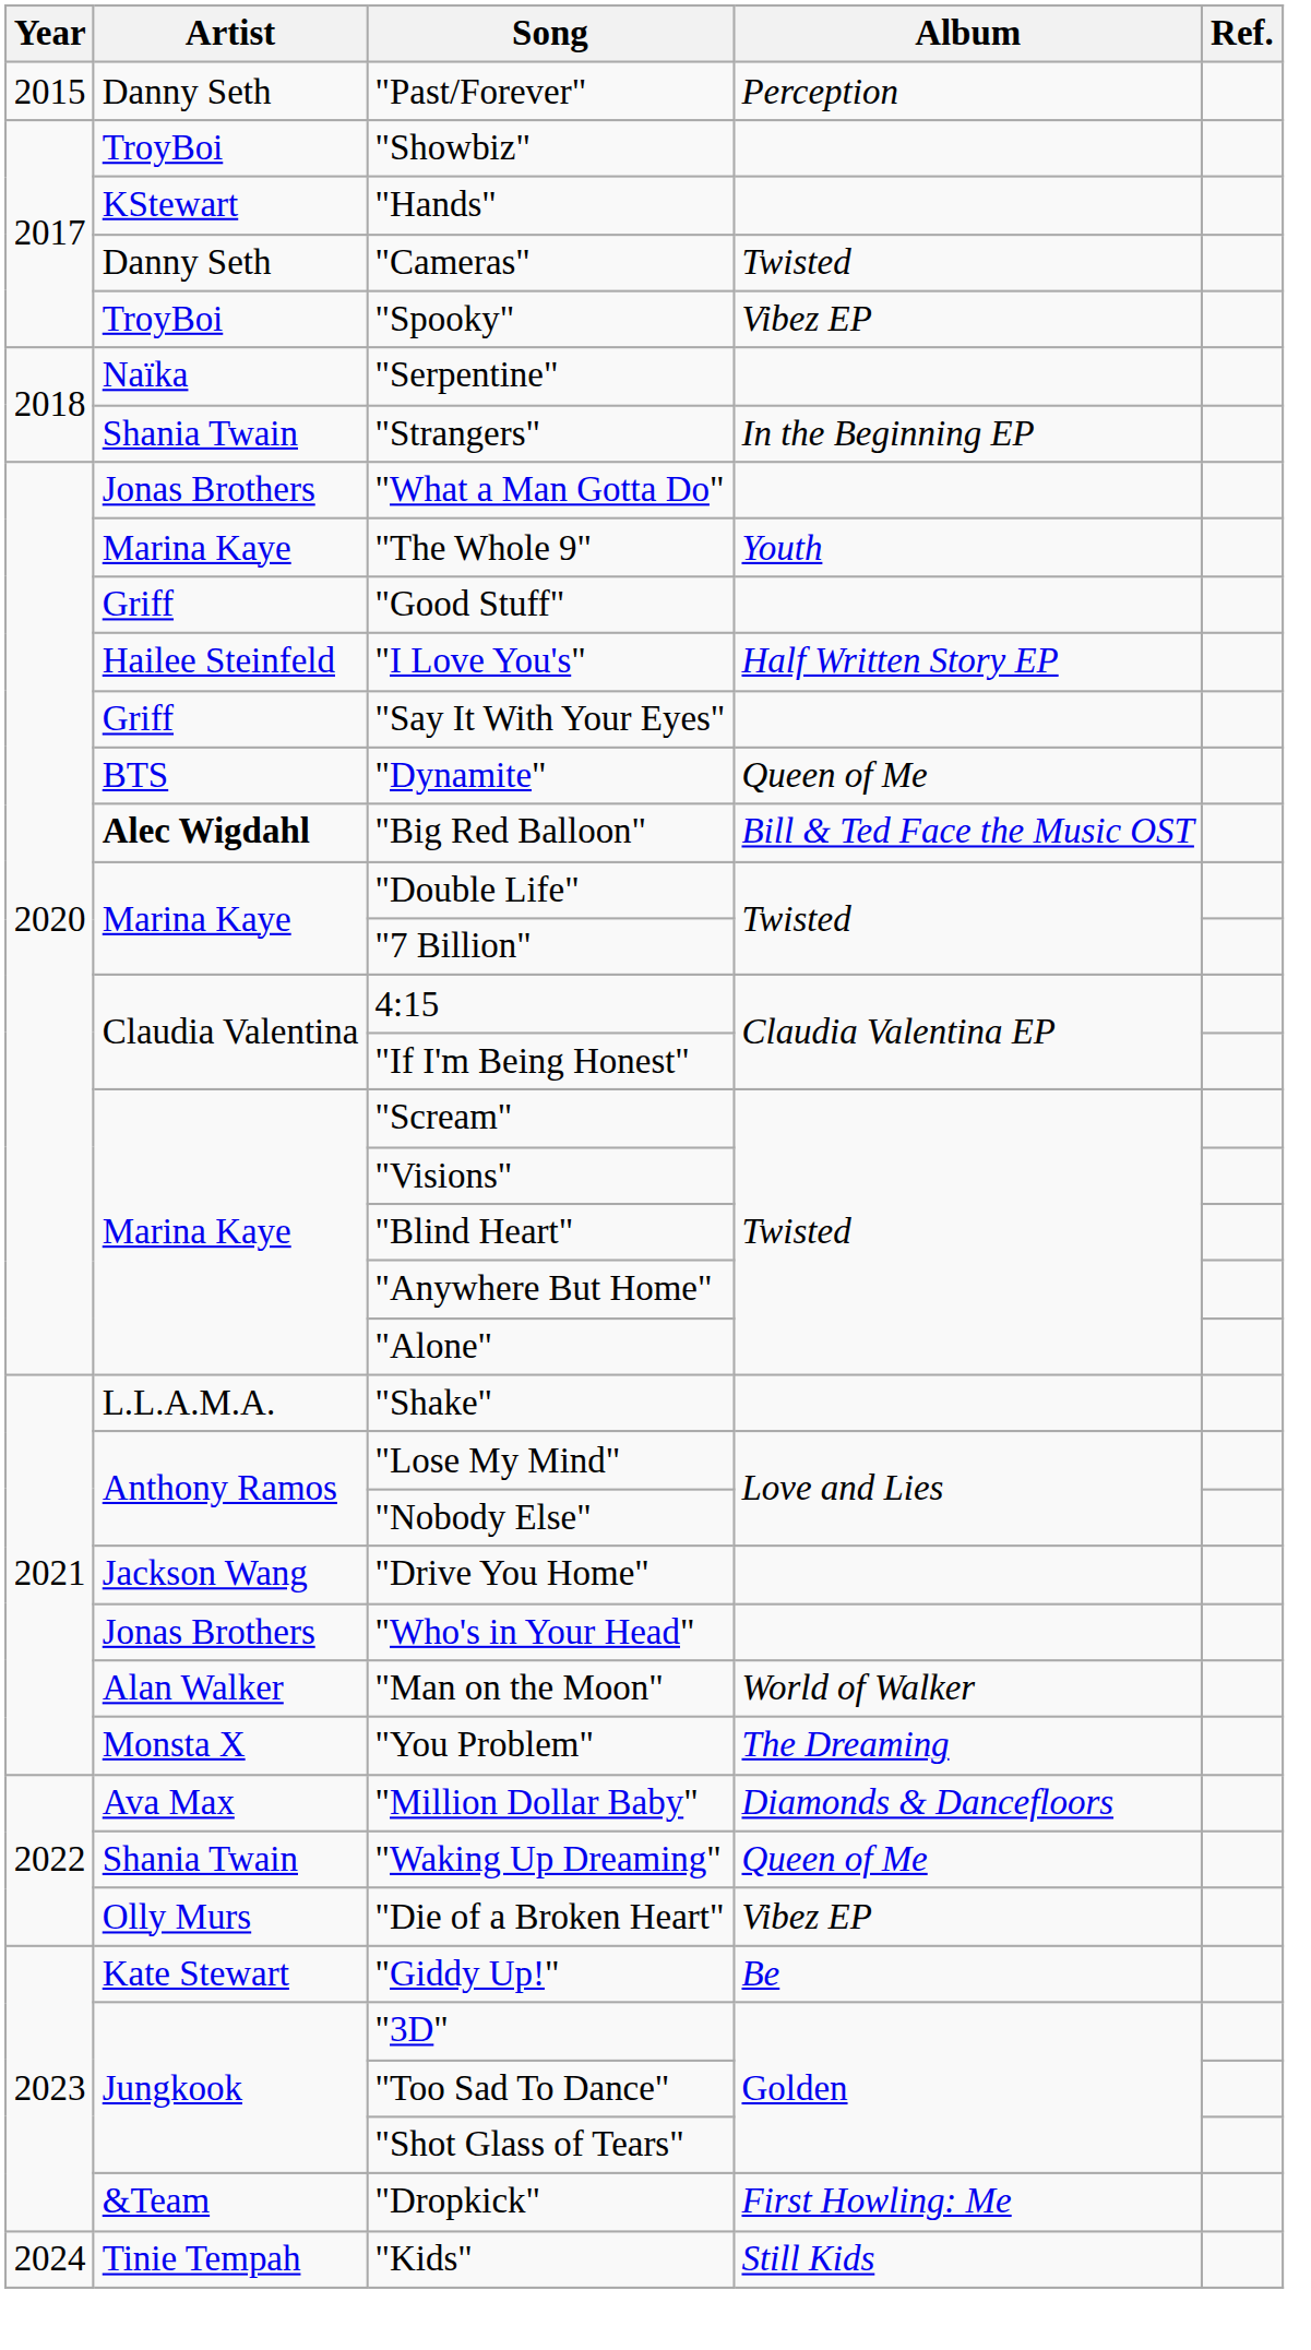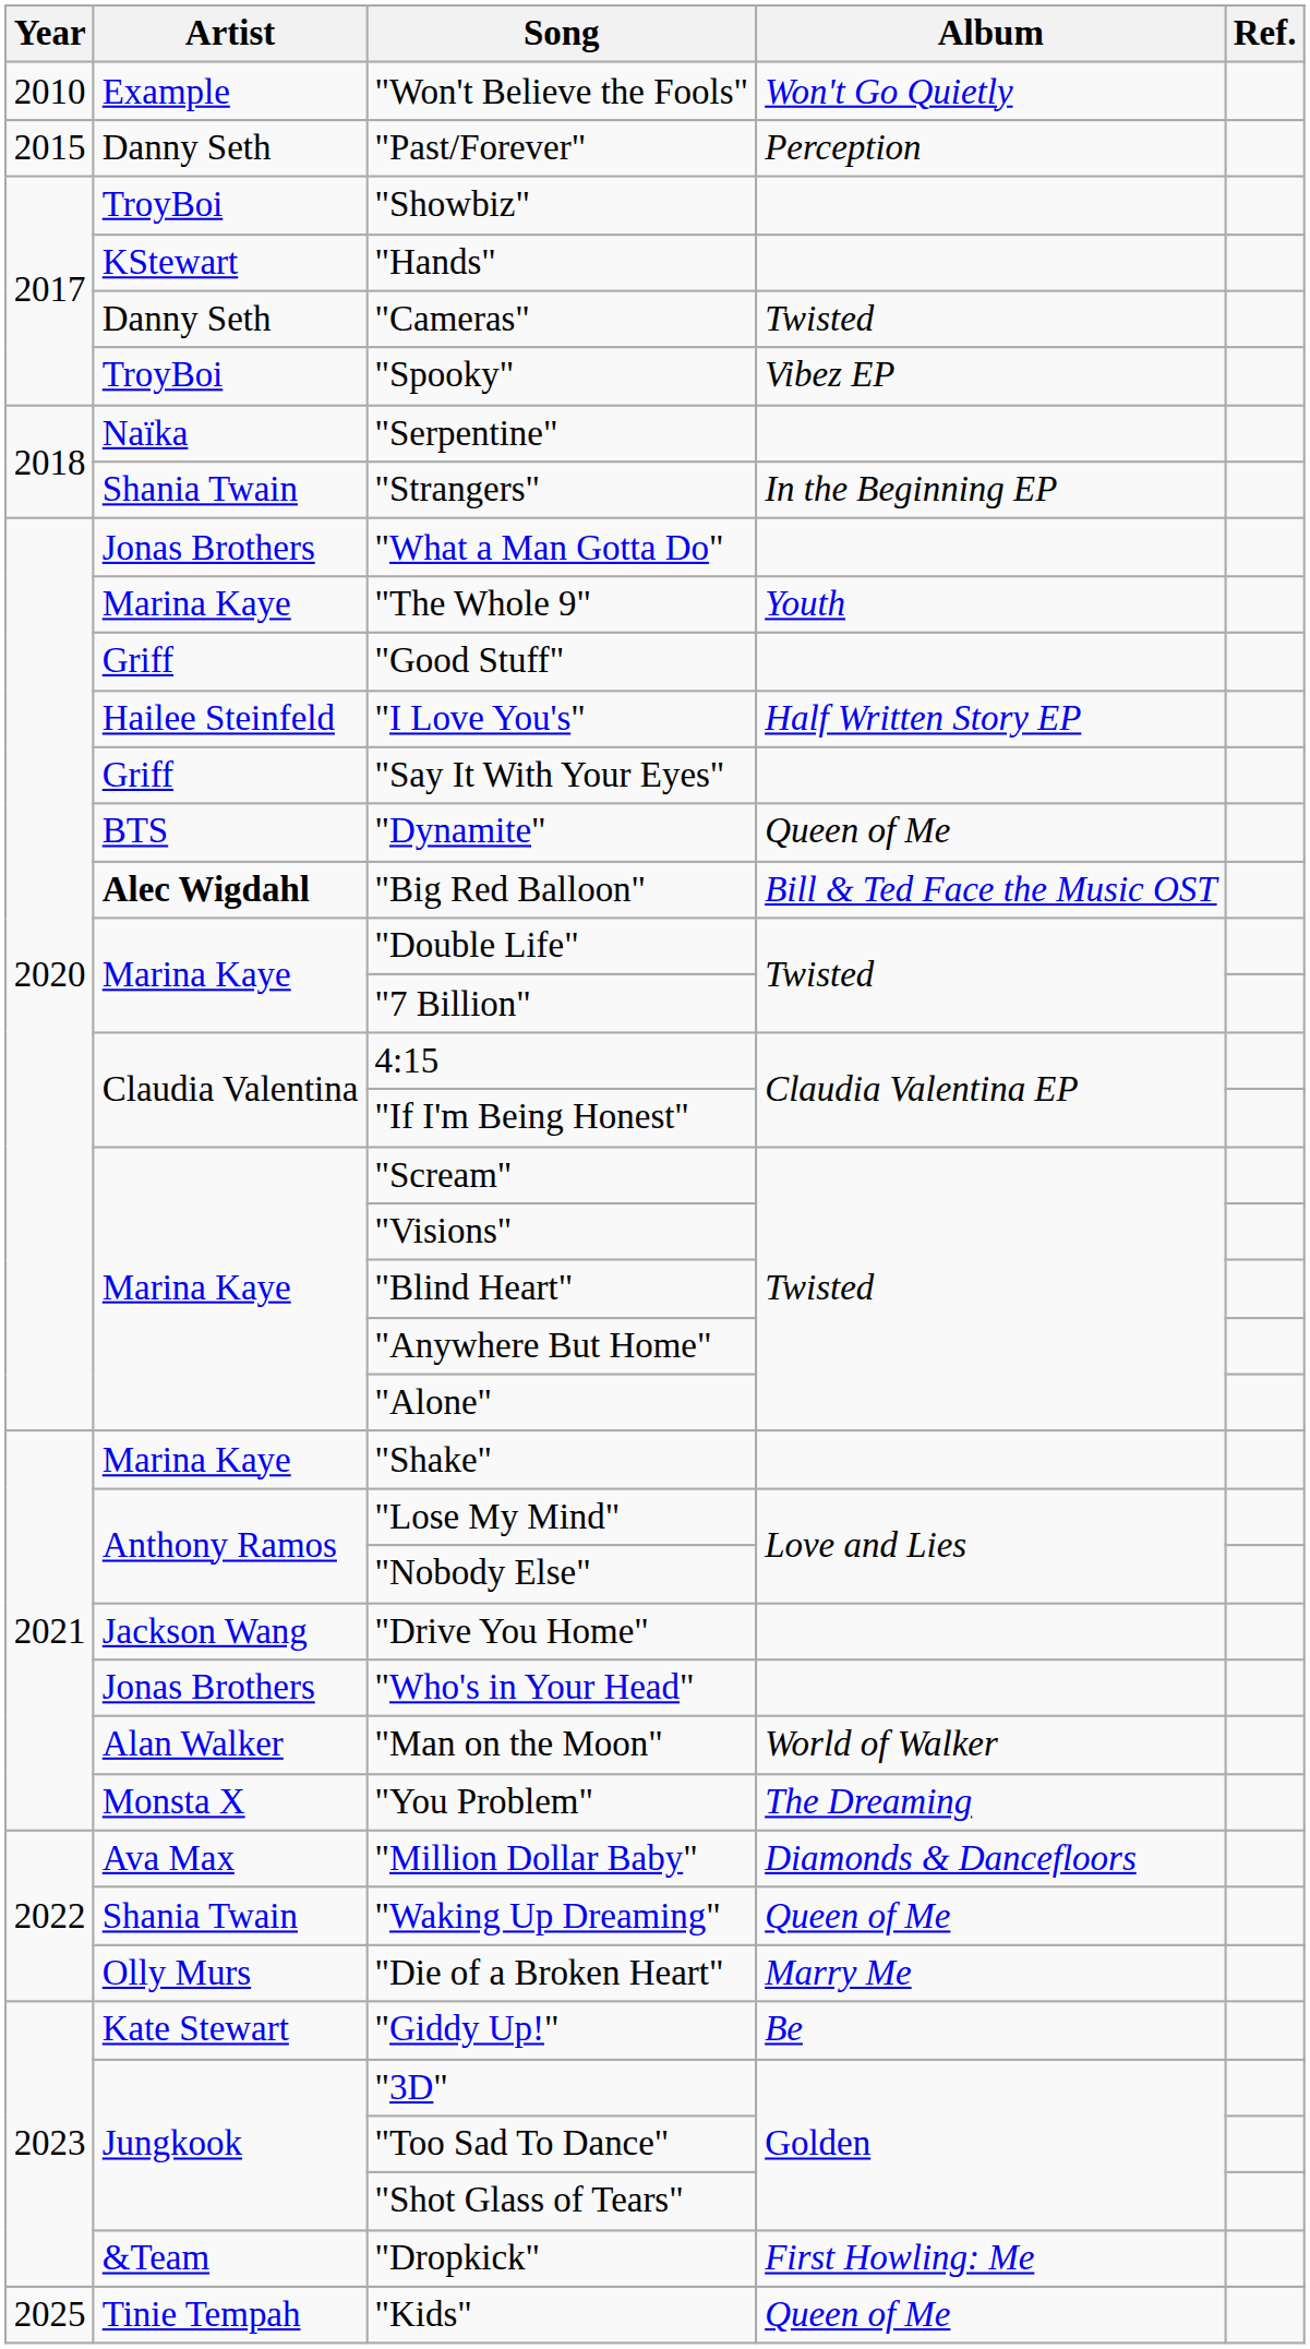+ row: 2010 | Example | "Won't Believe the Fools" | Won't Go Quietly
"Shake" | Artist: L.L.A.M.A. -> Marina Kaye
"Die of a Broken Heart" | Album: Vibez EP -> Marry Me
"Kids" | Year: 2024 -> 2025
"Kids" | Album: Still Kids -> Queen of Me
